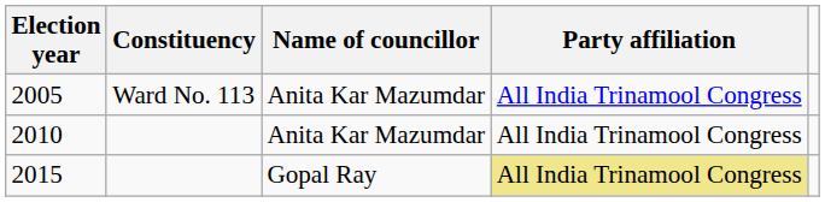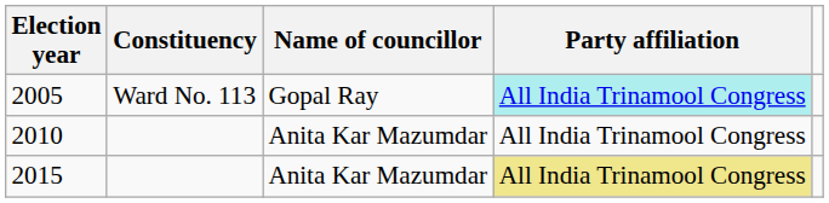2005 | Name of councillor: Anita Kar Mazumdar -> Gopal Ray
2005 | Party affiliation: no background -> paleturquoise background
2015 | Name of councillor: Gopal Ray -> Anita Kar Mazumdar
